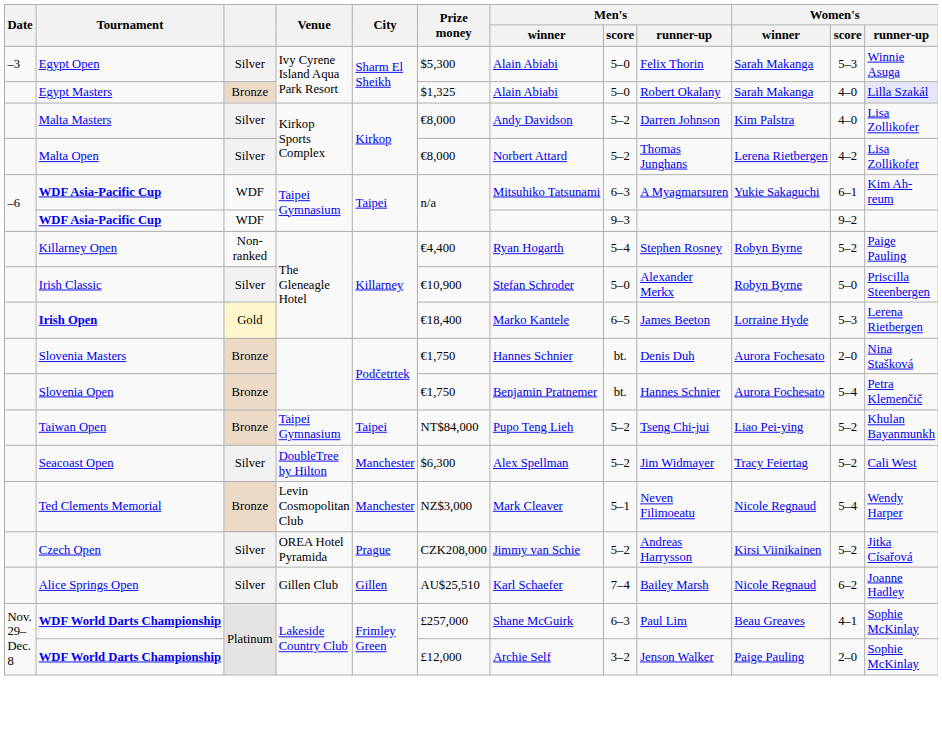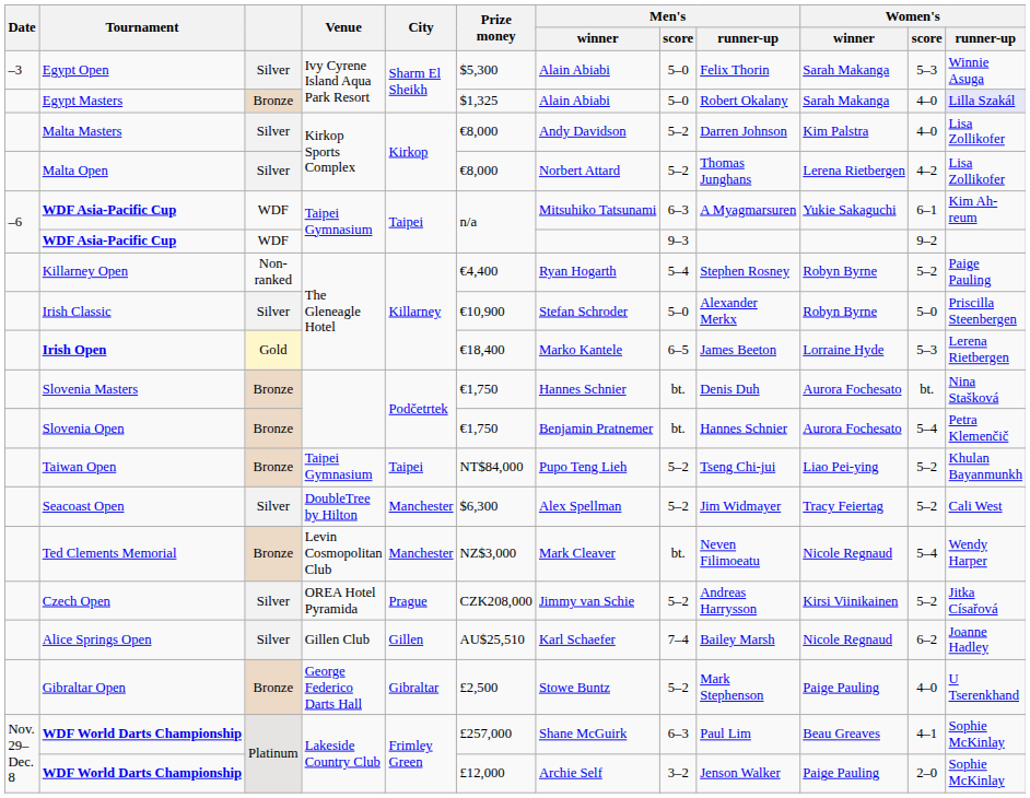Slovenia Masters | Women's / score: 2–0 -> bt.
Ted Clements Memorial | Men's / score: 5–1 -> bt.
+ row: Gibraltar Open | Bronze | George Federico Darts Hall | Gibraltar | £2,500 | Stowe Buntz | 5–2 | Mark Stephenson | Paige Pauling | 4–0 | U Tserenkhand
